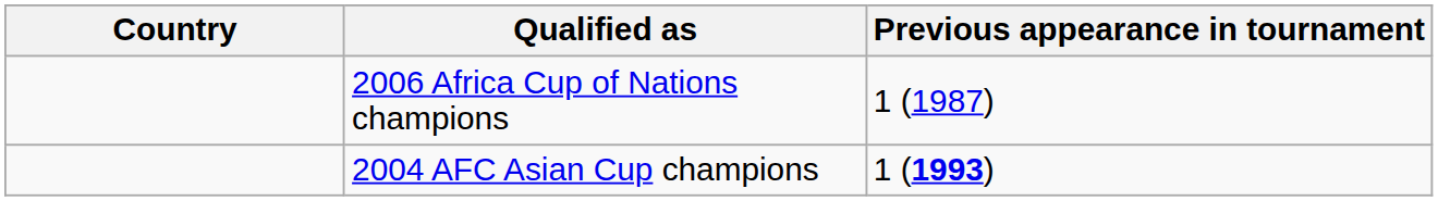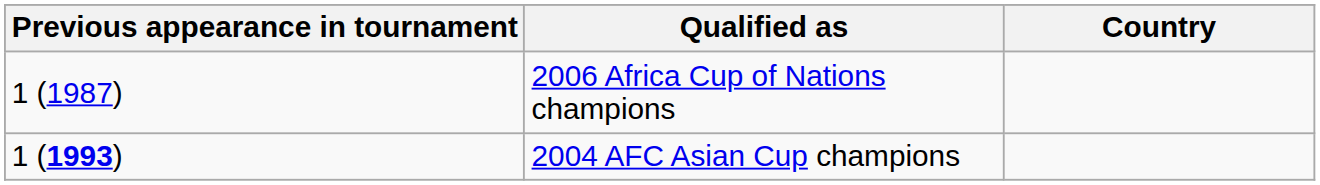columns swapped: Country <-> Previous appearance in tournament
